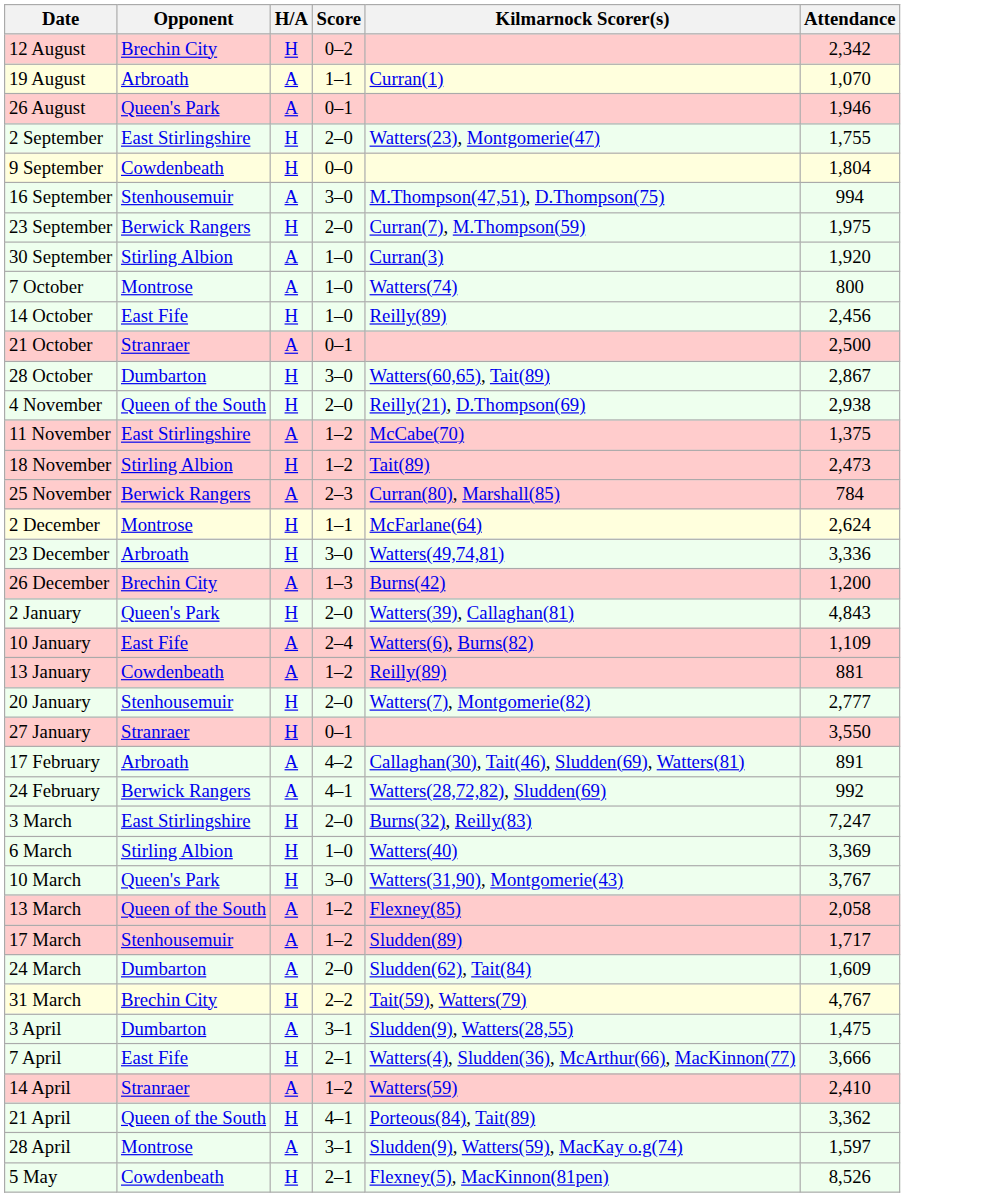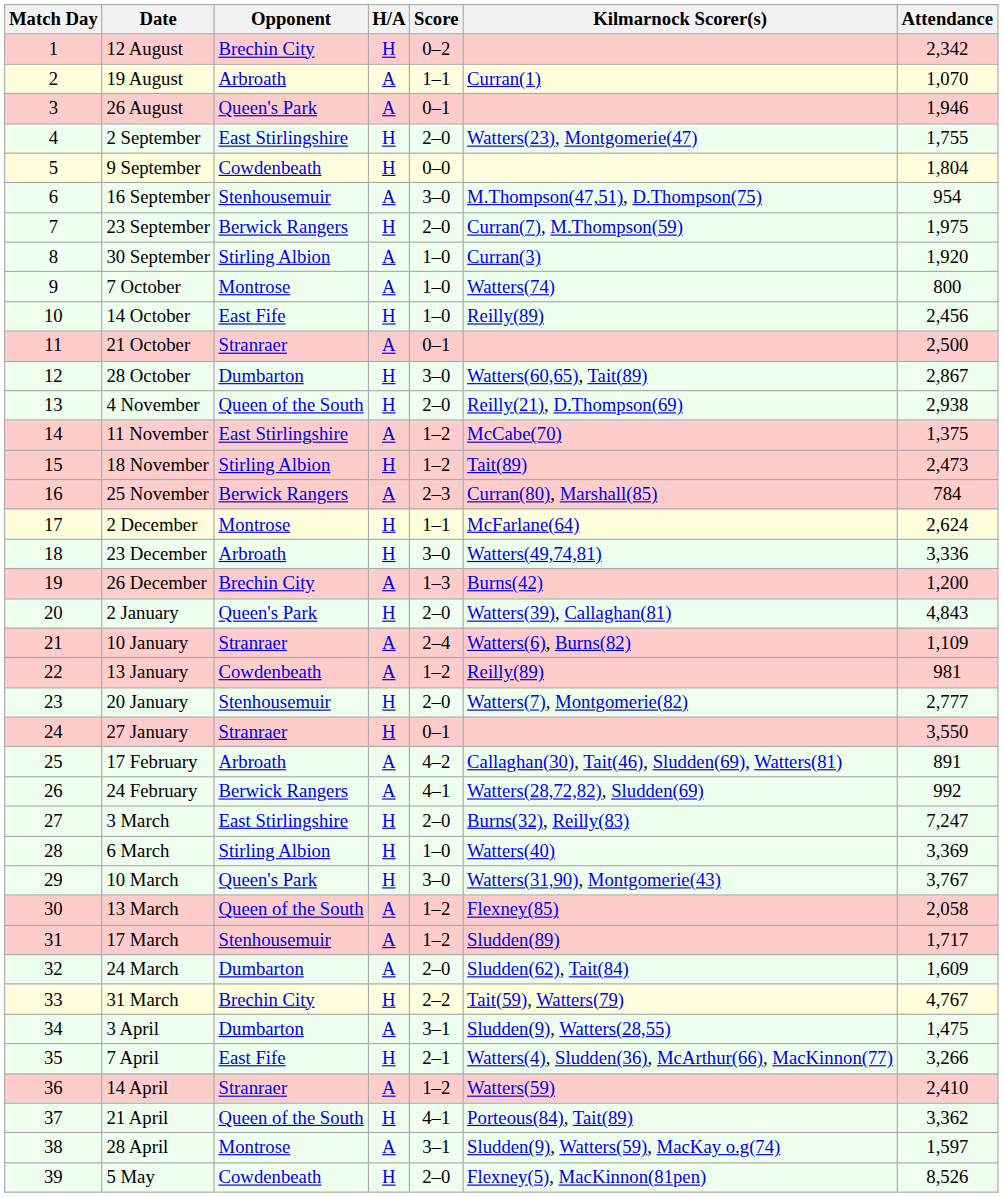+ column: Match Day | 1 | 2 | 3 | 4 | 5 | 6 | 7 | 8 | 9 | 10 | 11 | 12 | 13 | 14 | 15 | 16 | 17 | 18 | 19 | 20 | 21 | 22 | 23 | 24 | 25 | 26 | 27 | 28 | 29 | 30 | 31 | 32 | 33 | 34 | 35 | 36 | 37 | 38 | 39
16 September | Attendance: 994 -> 954
10 January | Opponent: East Fife -> Stranraer
13 January | Attendance: 881 -> 981
7 April | Attendance: 3,666 -> 3,266
5 May | Score: 2–1 -> 2–0
